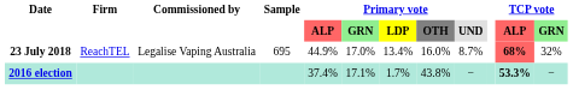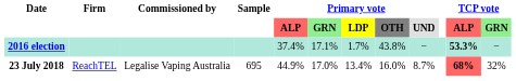rows swapped: 23 July 2018 <-> 2016 election
